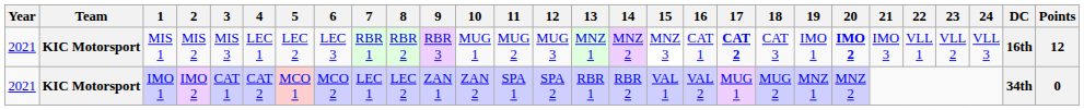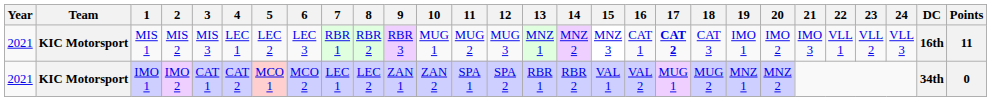MIS 1 | 20: bold -> normal
MIS 1 | Points: 12 -> 11
